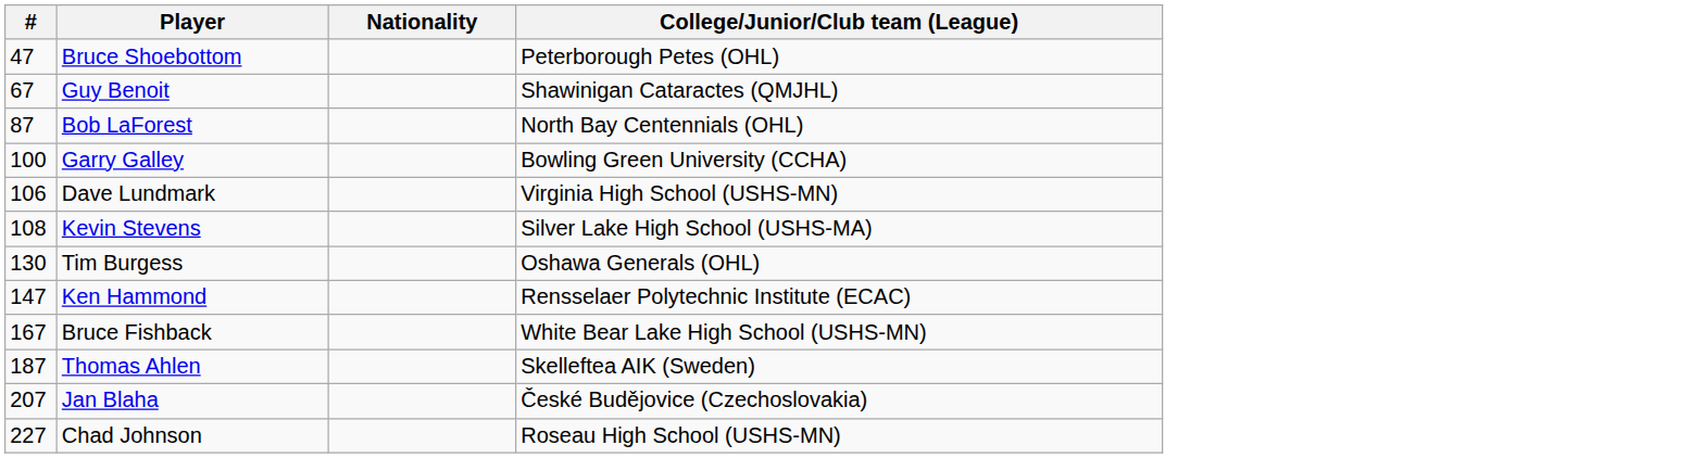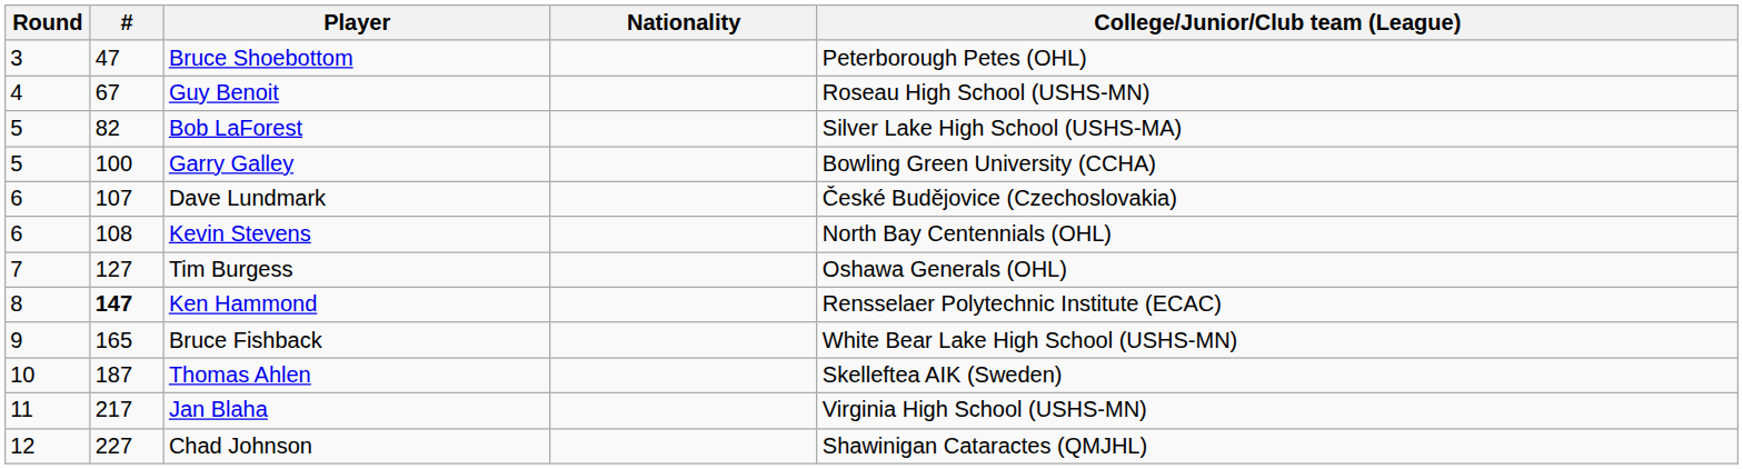+ column: Round | 3 | 4 | 5 | 5 | 6 | 6 | 7 | 8 | 9 | 10 | 11 | 12
Guy Benoit | College/Junior/Club team (League): Shawinigan Cataractes (QMJHL) -> Roseau High School (USHS-MN)
Bob LaForest | #: 87 -> 82
Bob LaForest | College/Junior/Club team (League): North Bay Centennials (OHL) -> Silver Lake High School (USHS-MA)
Dave Lundmark | #: 106 -> 107
Dave Lundmark | College/Junior/Club team (League): Virginia High School (USHS-MN) -> České Budějovice (Czechoslovakia)
Kevin Stevens | College/Junior/Club team (League): Silver Lake High School (USHS-MA) -> North Bay Centennials (OHL)
Tim Burgess | #: 130 -> 127
Ken Hammond | #: normal -> bold
Bruce Fishback | #: 167 -> 165
Jan Blaha | #: 207 -> 217
Jan Blaha | College/Junior/Club team (League): České Budějovice (Czechoslovakia) -> Virginia High School (USHS-MN)
Chad Johnson | College/Junior/Club team (League): Roseau High School (USHS-MN) -> Shawinigan Cataractes (QMJHL)
